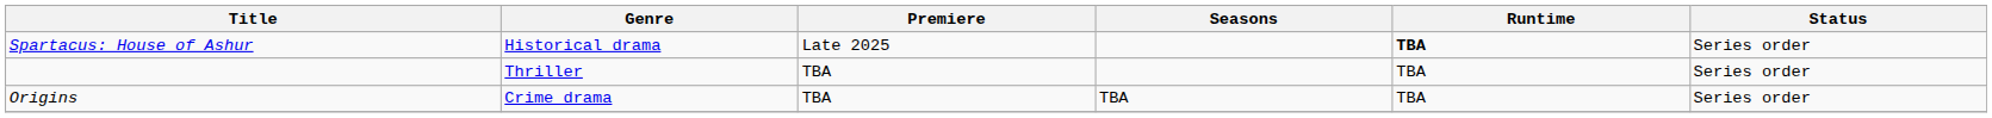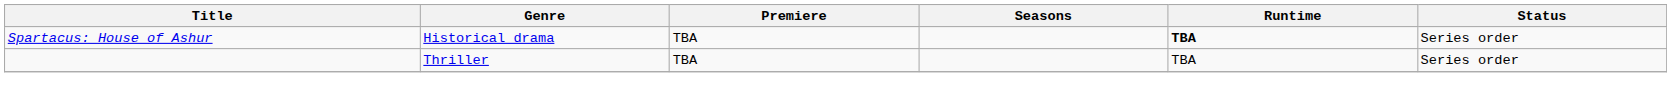Spartacus: House of Ashur | Premiere: Late 2025 -> TBA
- row: Origins | Crime drama | TBA | TBA | TBA | Series order
